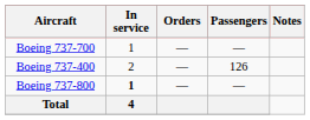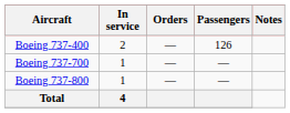rows swapped: Boeing 737-400 <-> Boeing 737-700
Boeing 737-800 | In service: bold -> normal
